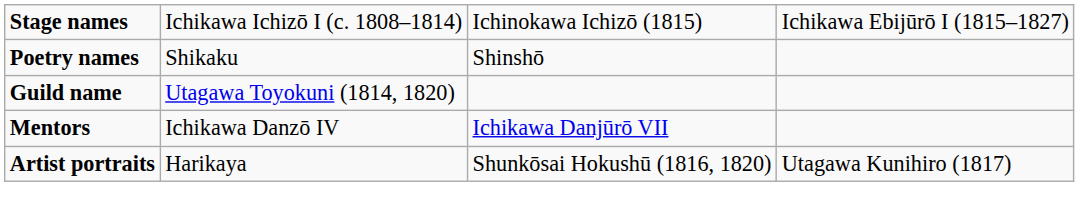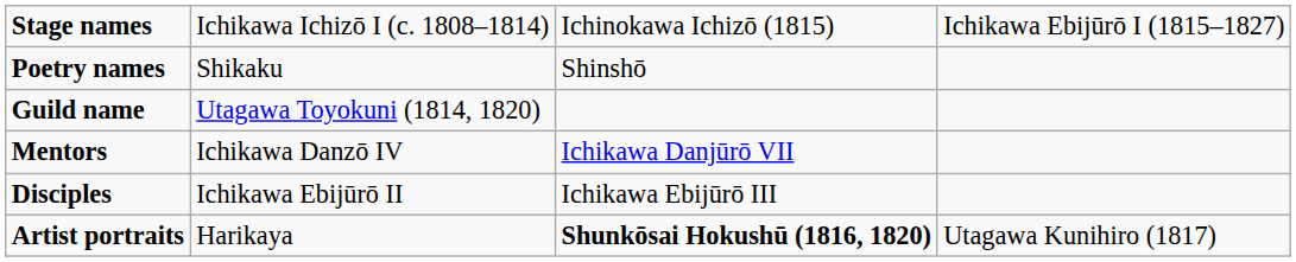+ row: Disciples | Ichikawa Ebijūrō II | Ichikawa Ebijūrō III
Artist portraits | column 3: normal -> bold
